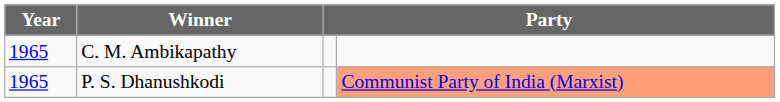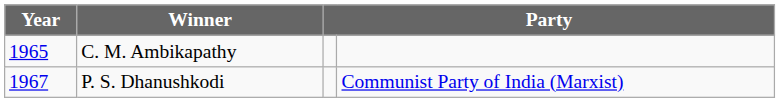P. S. Dhanushkodi | Year: 1965 -> 1967
P. S. Dhanushkodi | column 4: lightsalmon background -> no background
